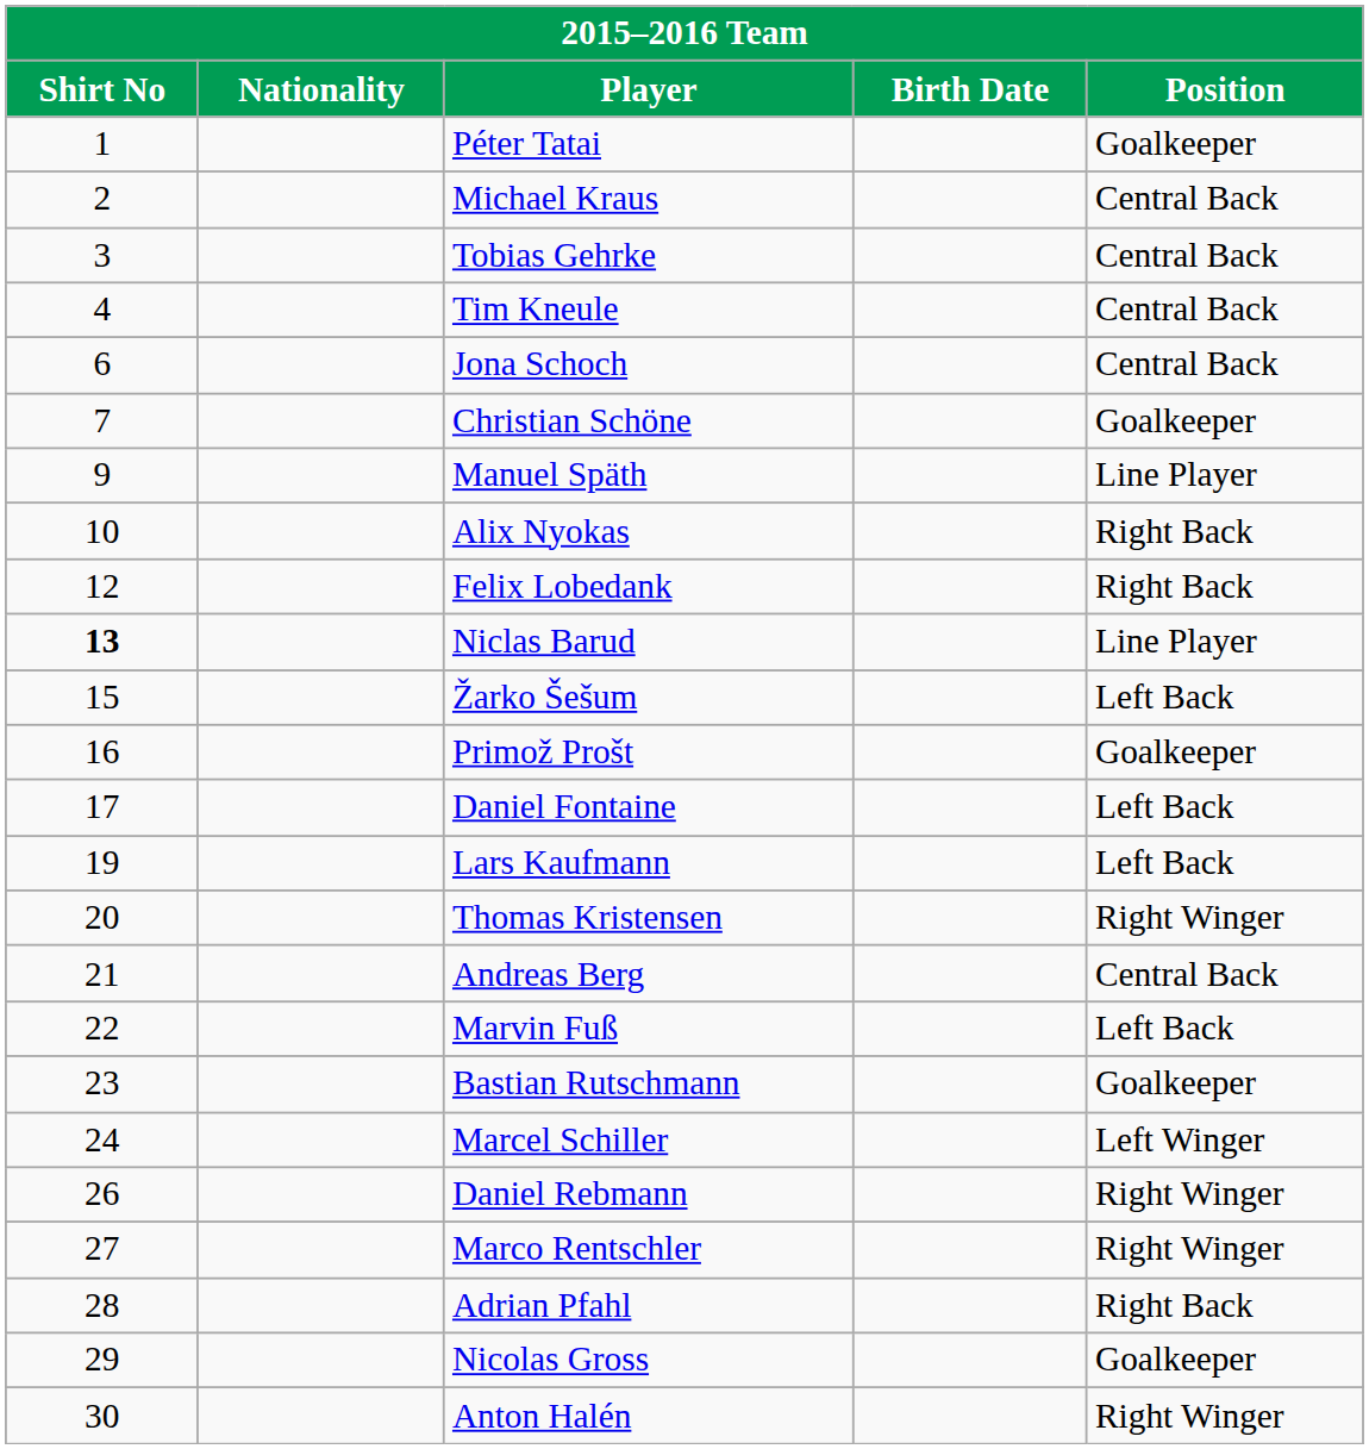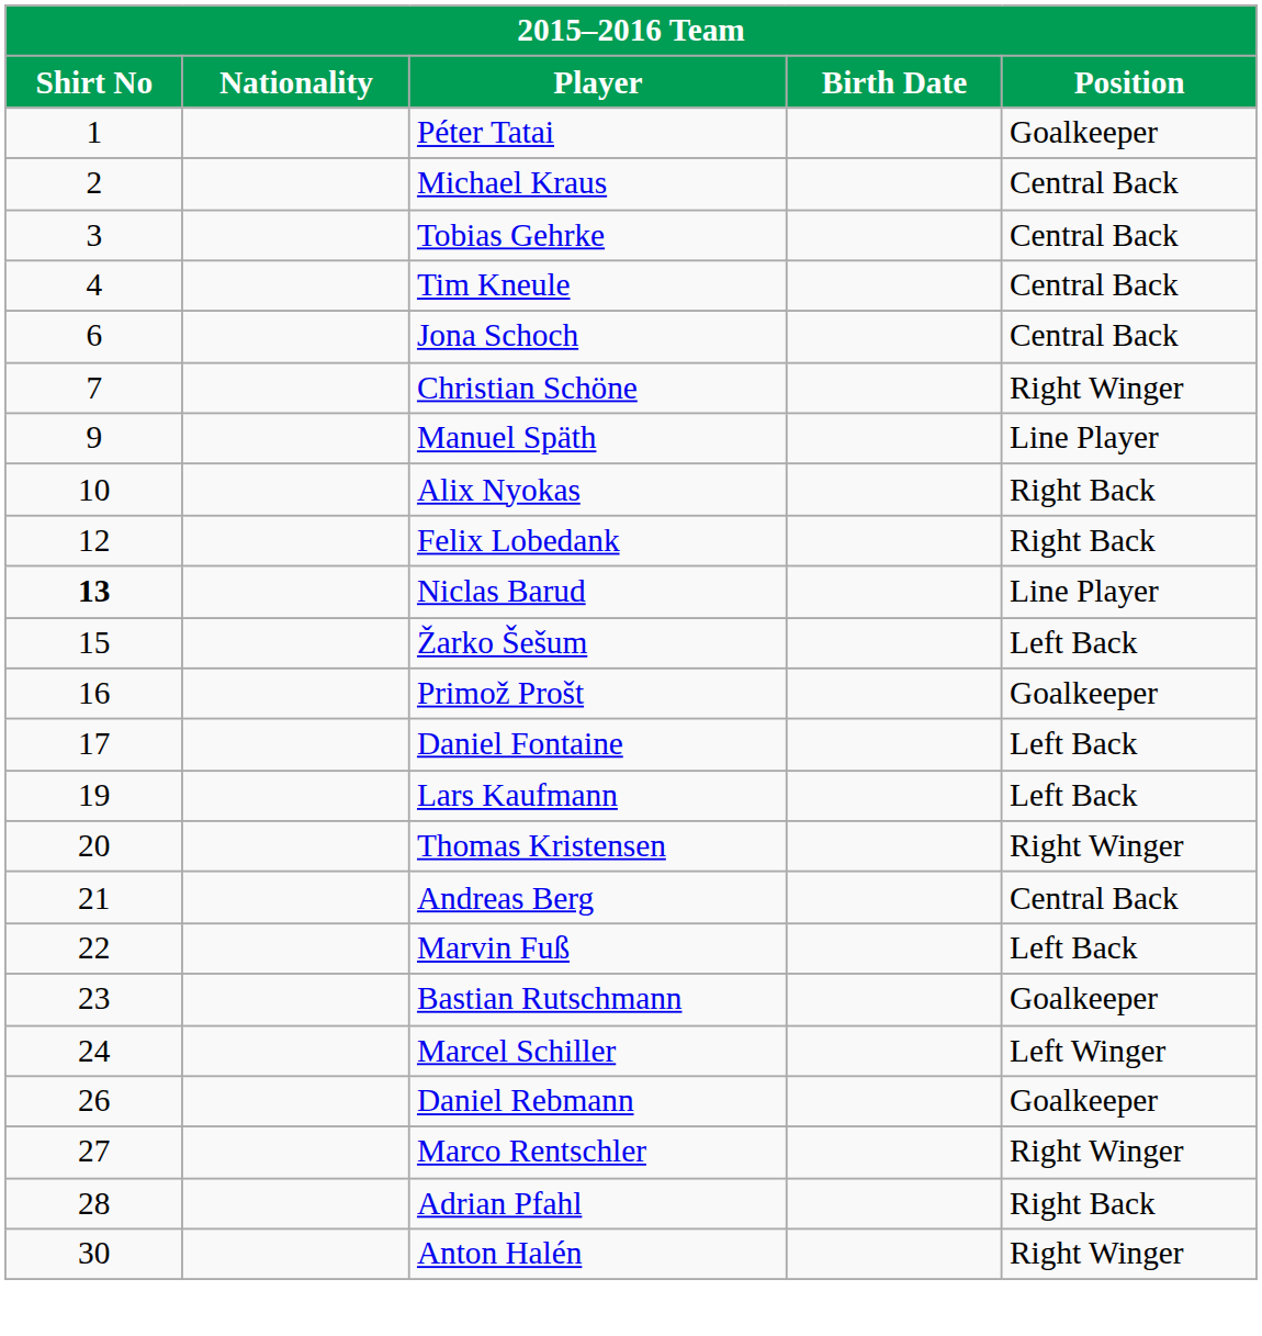Christian Schöne | Position: Goalkeeper -> Right Winger
Daniel Rebmann | Position: Right Winger -> Goalkeeper
- row: 29 | Nicolas Gross | Goalkeeper
